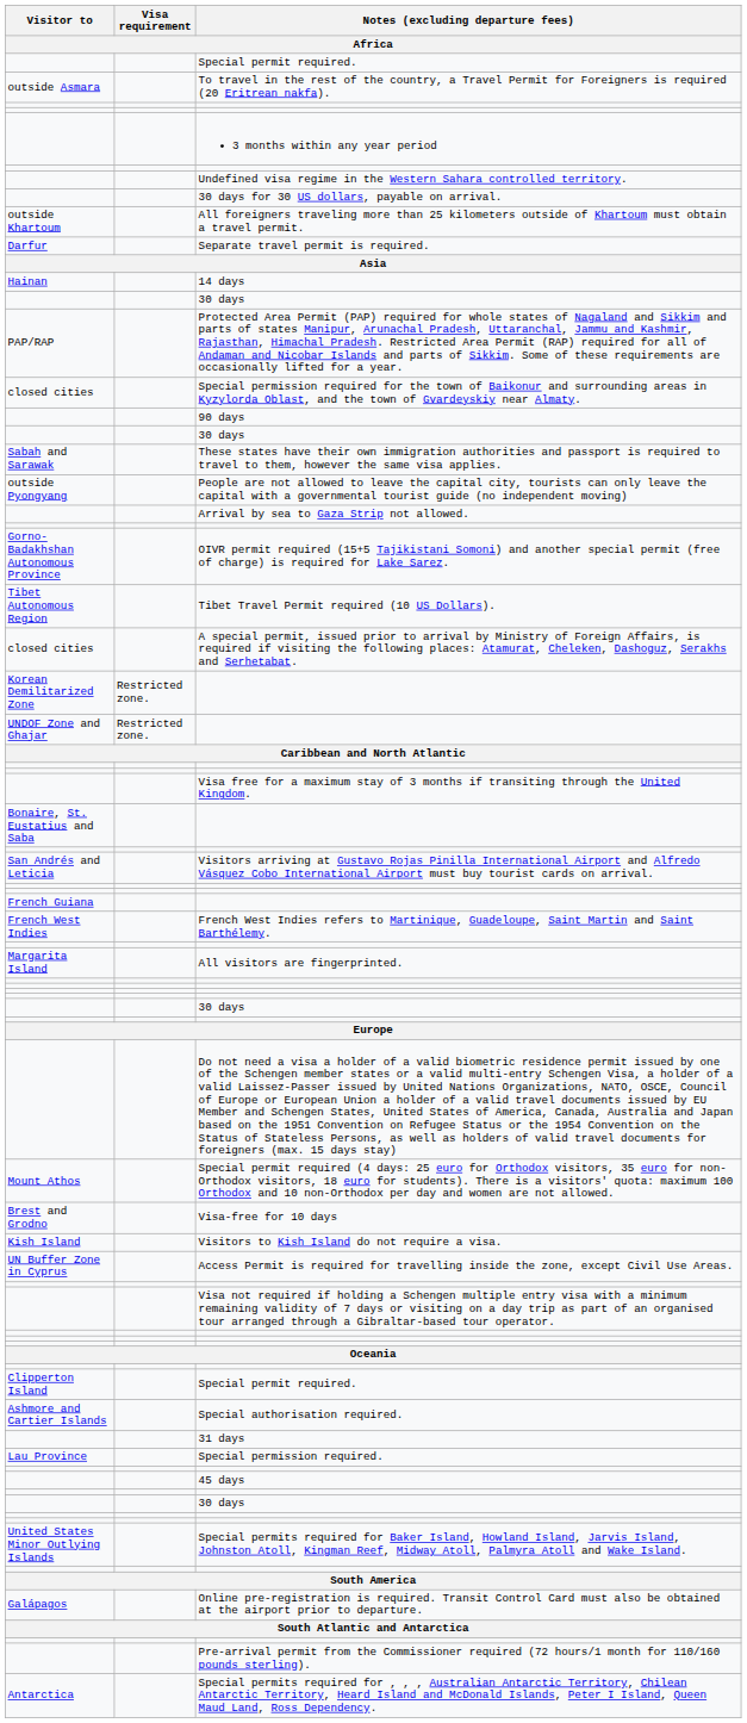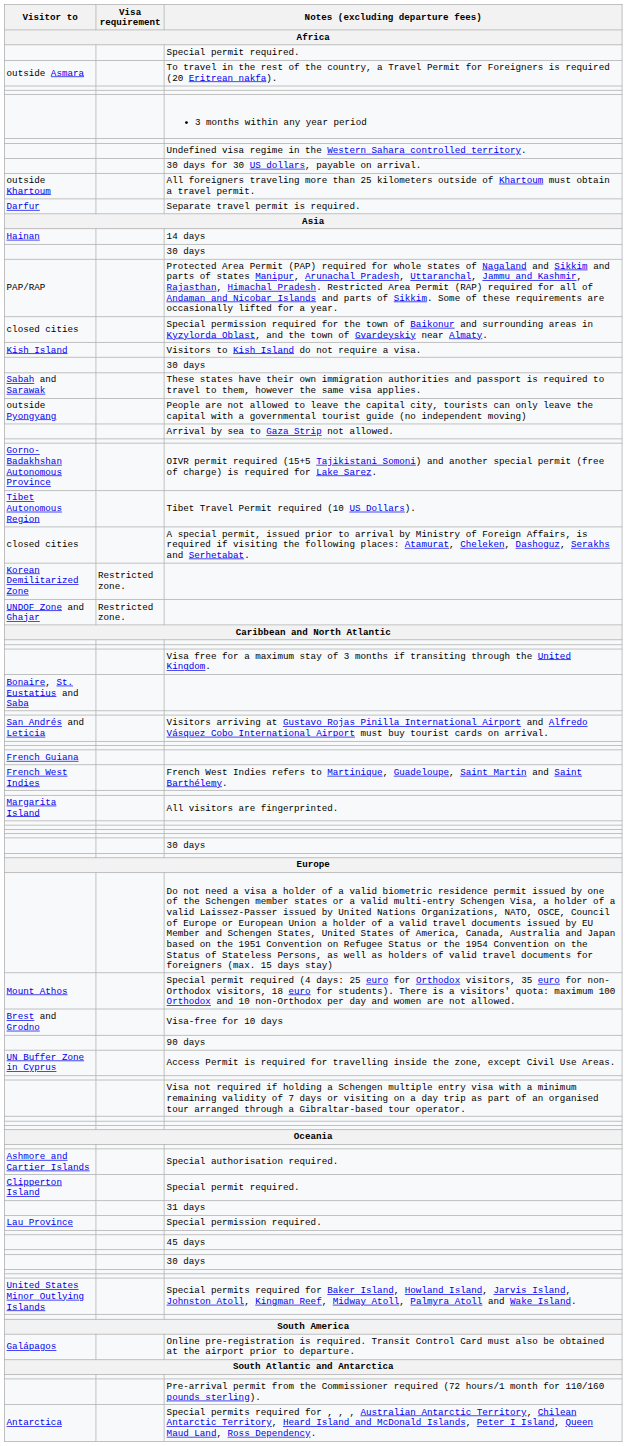rows swapped: Visitors to Kish Island do not require a visa. <-> 90 days
rows swapped: Special authorisation required. <-> Clipperton Island / Special permit required.
